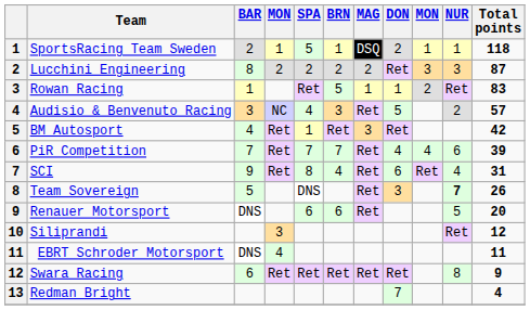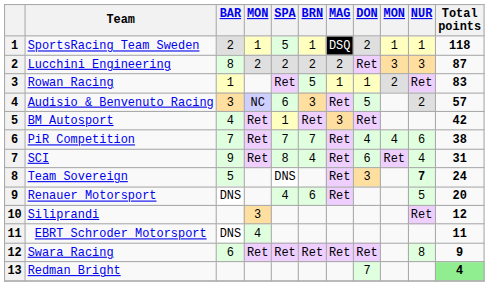Audisio & Benvenuto Racing | SPA: 4 -> 6
PiR Competition | Total points: 39 -> 38
Team Sovereign | Total points: 26 -> 24
Renauer Motorsport | SPA: 6 -> 4
Redman Bright | Total points: no background -> lightgreen background
